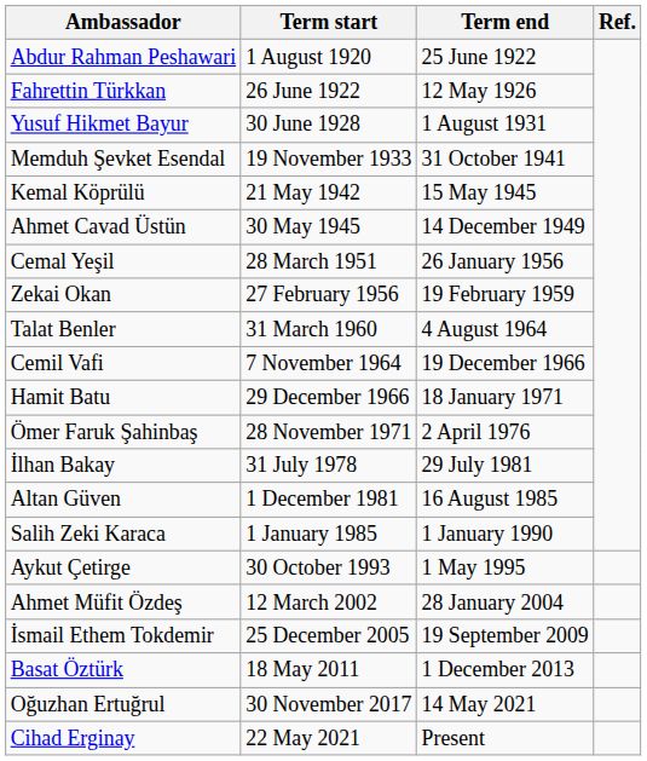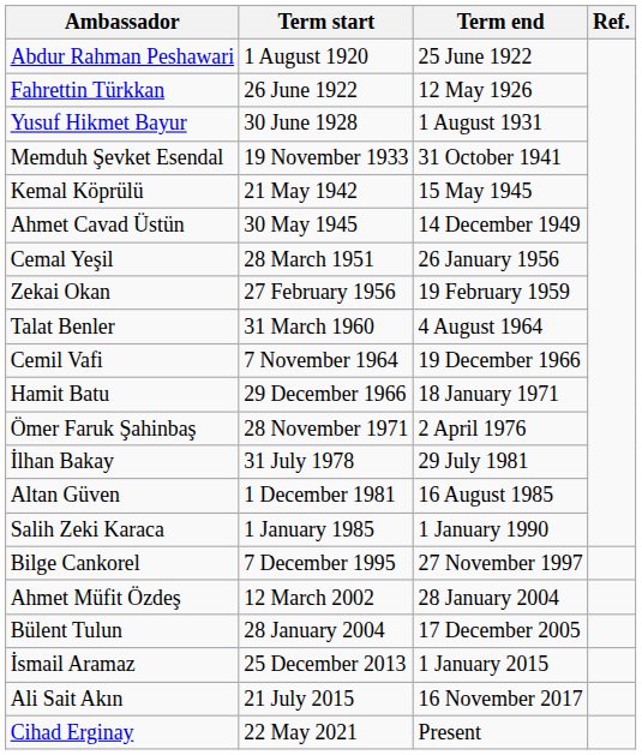- row: Aykut Çetirge | 30 October 1993 | 1 May 1995
+ row: Bilge Cankorel | 7 December 1995 | 27 November 1997
+ row: Bülent Tulun | 28 January 2004 | 17 December 2005
- row: İsmail Ethem Tokdemir | 25 December 2005 | 19 September 2009
- row: Basat Öztürk | 18 May 2011 | 1 December 2013
+ row: İsmail Aramaz | 25 December 2013 | 1 January 2015
+ row: Ali Sait Akın | 21 July 2015 | 16 November 2017
- row: Oğuzhan Ertuğrul | 30 November 2017 | 14 May 2021
